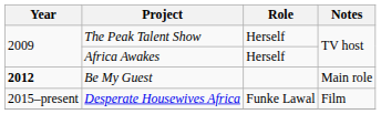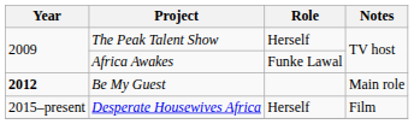Africa Awakes | Role: Herself -> Funke Lawal
Desperate Housewives Africa | Role: Funke Lawal -> Herself
